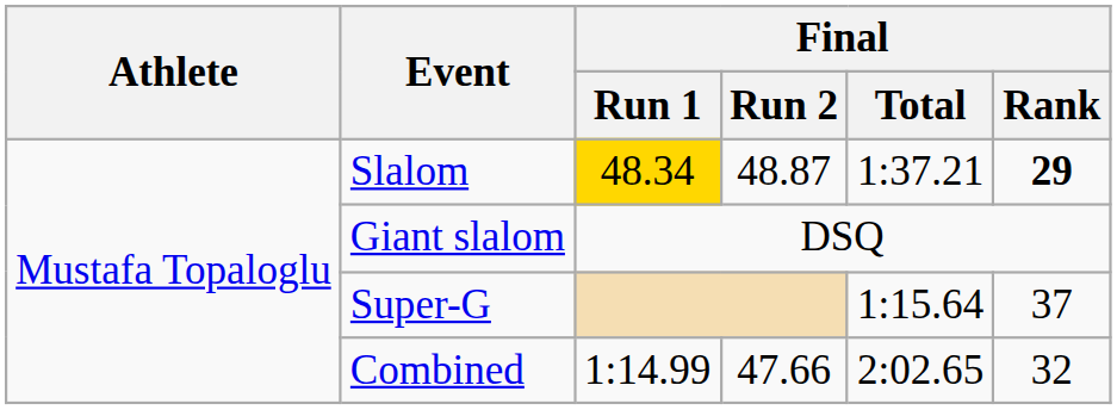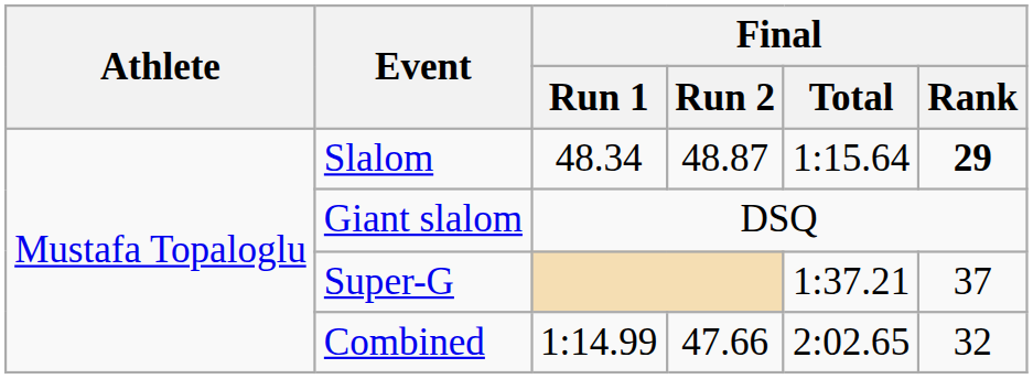Slalom | Final / Run 1: gold background -> no background
Slalom | Final / Total: 1:37.21 -> 1:15.64
Super-G | Final / Total: 1:15.64 -> 1:37.21
